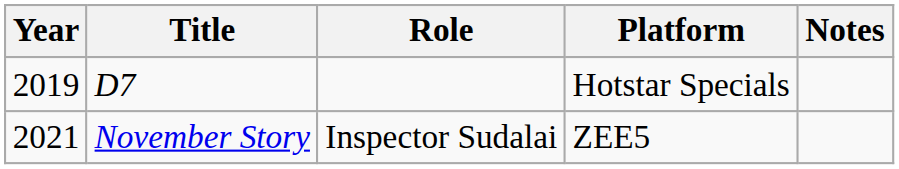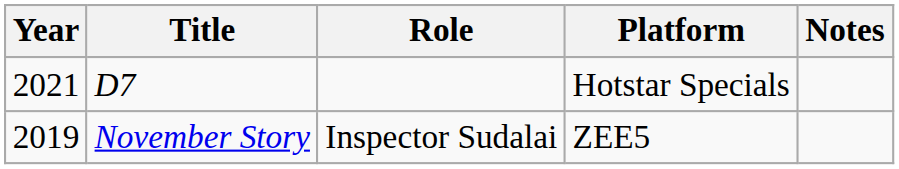D7 | Year: 2019 -> 2021
November Story | Year: 2021 -> 2019
